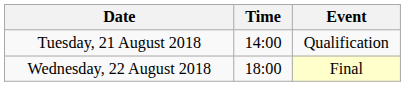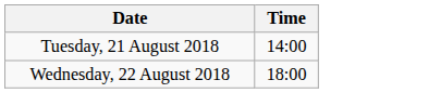- column: Event | Qualification | Final
